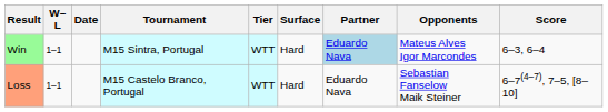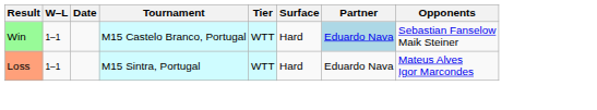- column: Score | 6–3, 6–4 | 6–7(4–7), 7–5, [8–10]
Win | Tournament: M15 Sintra, Portugal -> M15 Castelo Branco, Portugal
Win | Opponents: Mateus Alves Igor Marcondes -> Sebastian Fanselow Maik Steiner
Loss | Tournament: M15 Castelo Branco, Portugal -> M15 Sintra, Portugal
Loss | Opponents: Sebastian Fanselow Maik Steiner -> Mateus Alves Igor Marcondes
